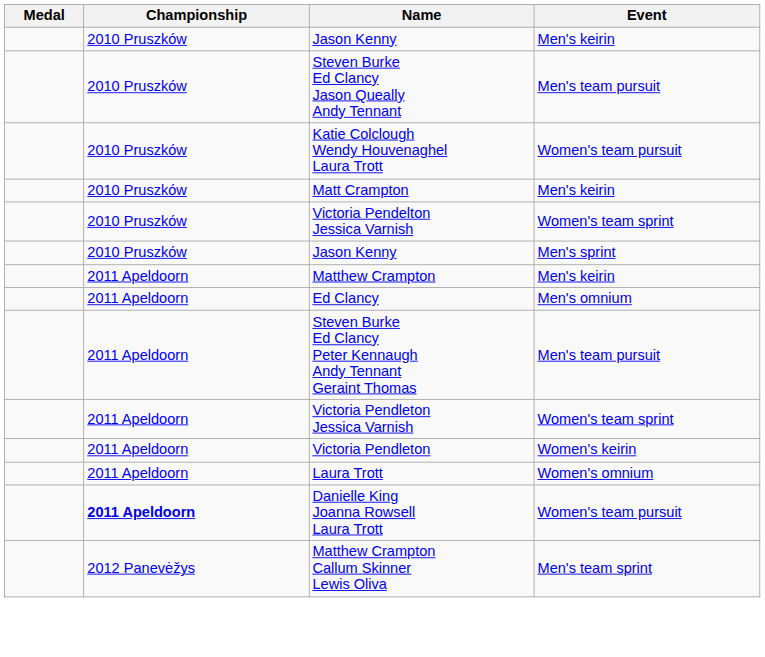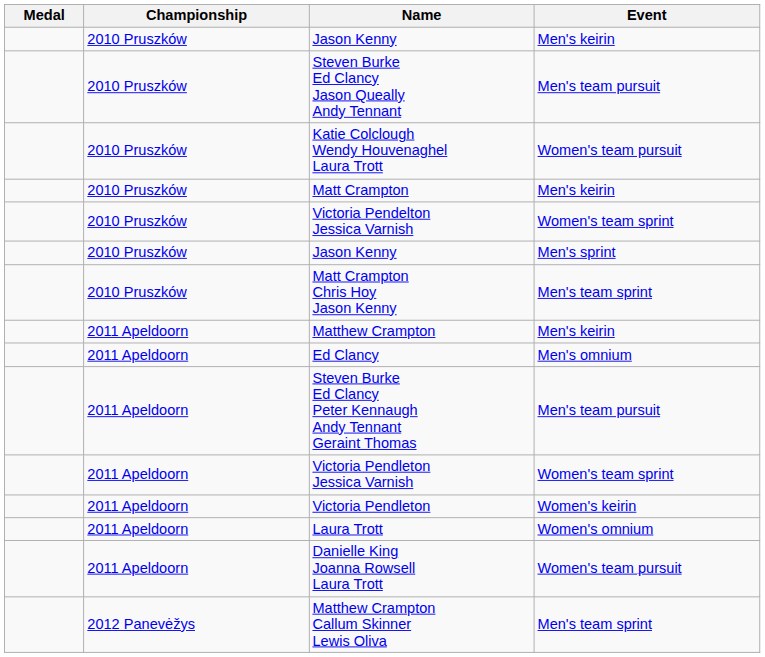+ row: 2010 Pruszków | Matt Crampton Chris Hoy Jason Kenny | Men's team sprint
Danielle King Joanna Rowsell Laura Trott | Championship: bold -> normal
